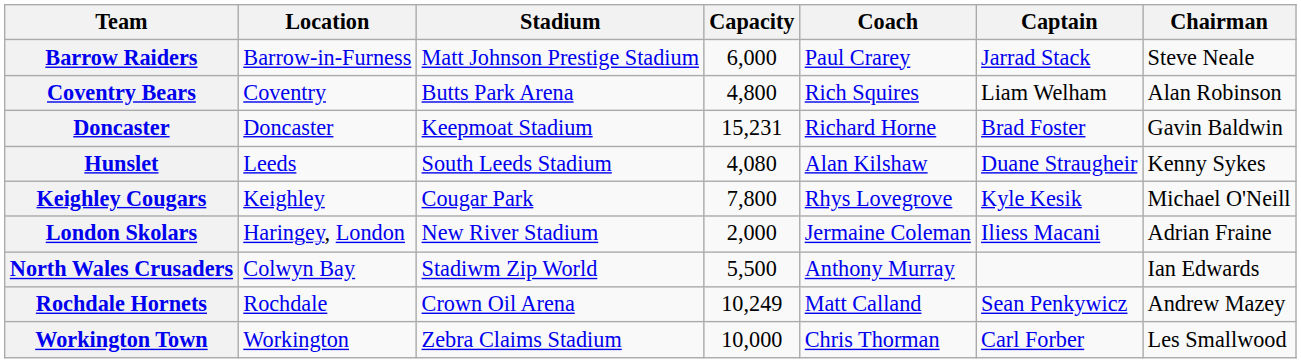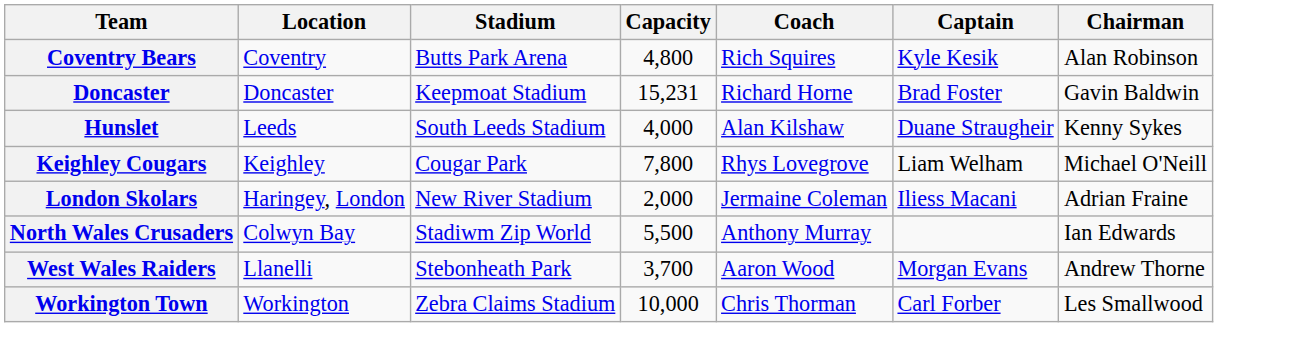- row: Barrow Raiders | Barrow-in-Furness | Matt Johnson Prestige Stadium | 6,000 | Paul Crarey | Jarrad Stack | Steve Neale
Coventry Bears | Captain: Liam Welham -> Kyle Kesik
Hunslet | Capacity: 4,080 -> 4,000
Keighley Cougars | Captain: Kyle Kesik -> Liam Welham
- row: Rochdale Hornets | Rochdale | Crown Oil Arena | 10,249 | Matt Calland | Sean Penkywicz | Andrew Mazey
+ row: West Wales Raiders | Llanelli | Stebonheath Park | 3,700 | Aaron Wood | Morgan Evans | Andrew Thorne
